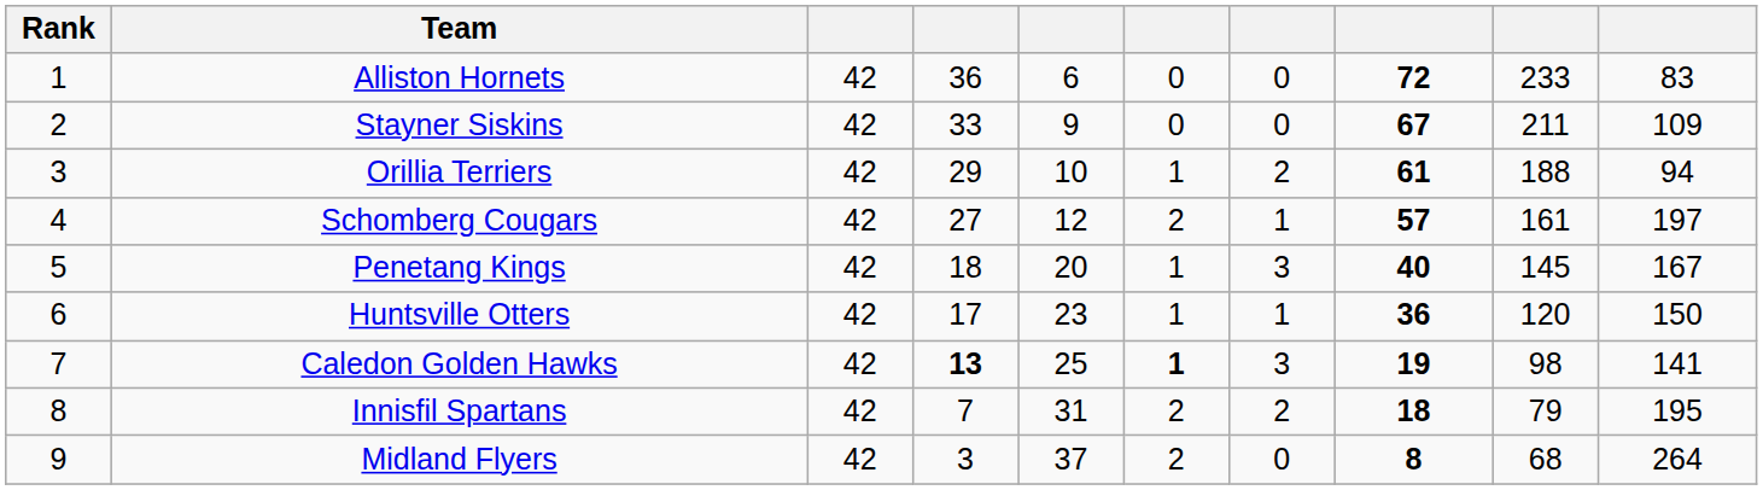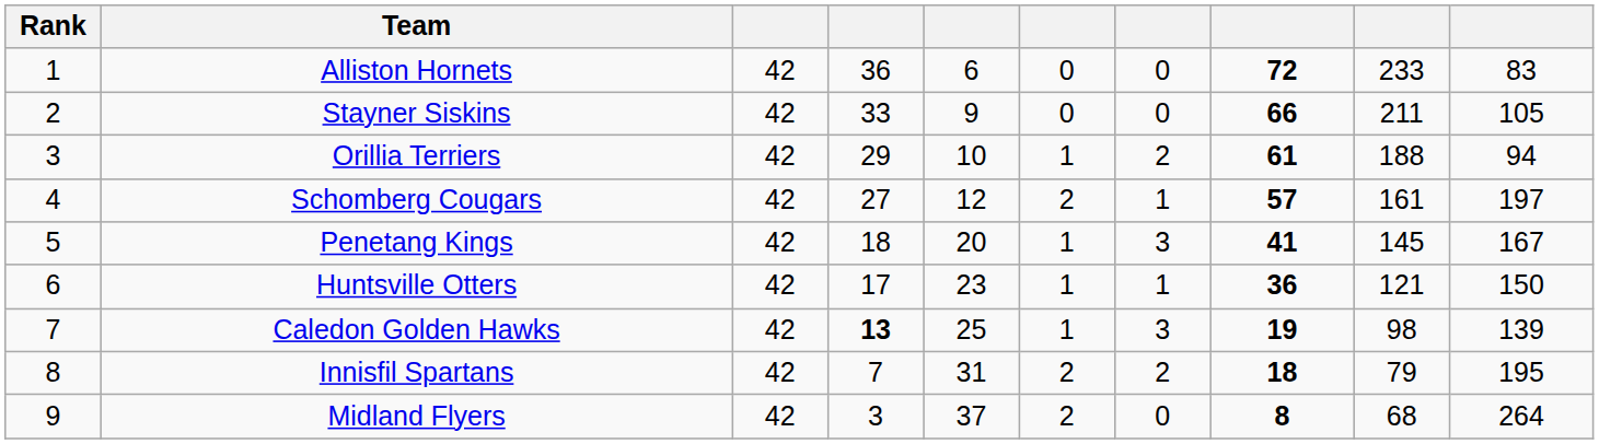Stayner Siskins | column 8: 67 -> 66
Stayner Siskins | column 10: 109 -> 105
Penetang Kings | column 8: 40 -> 41
Huntsville Otters | column 9: 120 -> 121
Caledon Golden Hawks | column 6: bold -> normal
Caledon Golden Hawks | column 10: 141 -> 139
